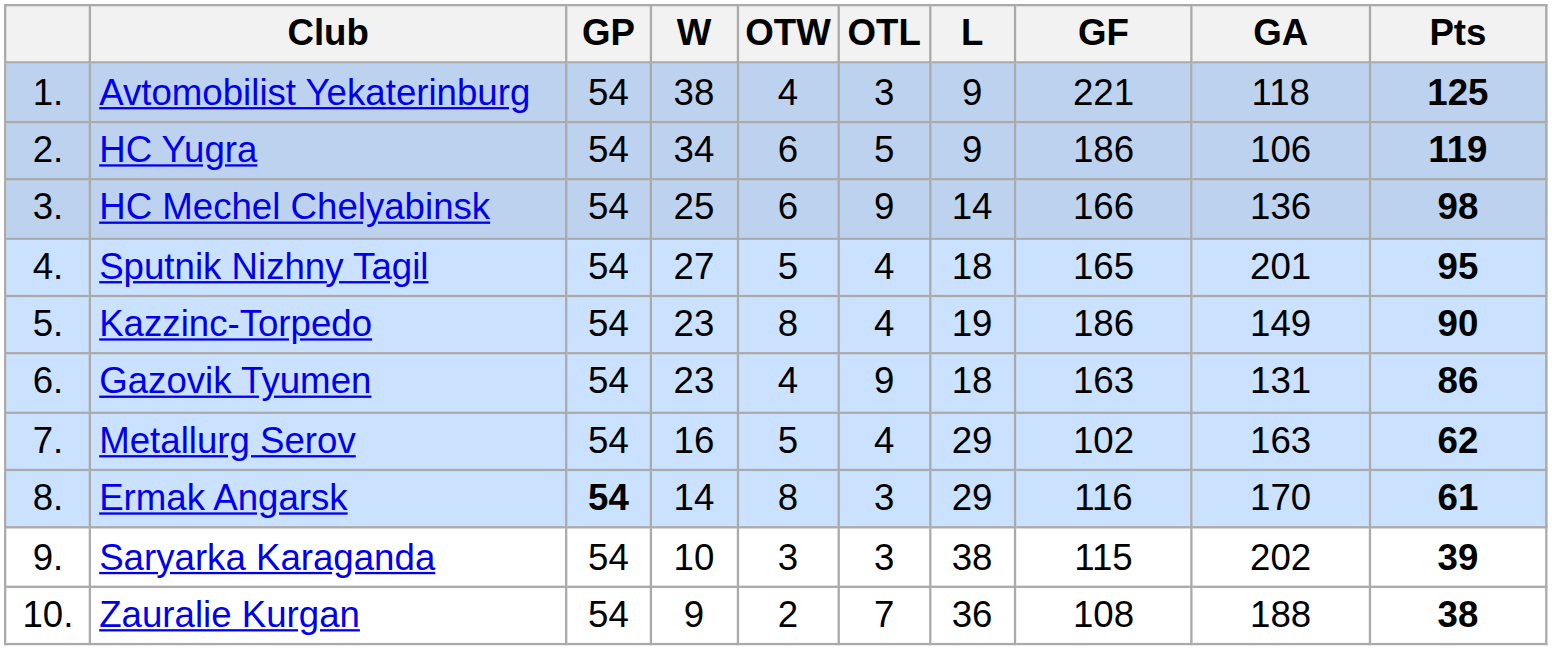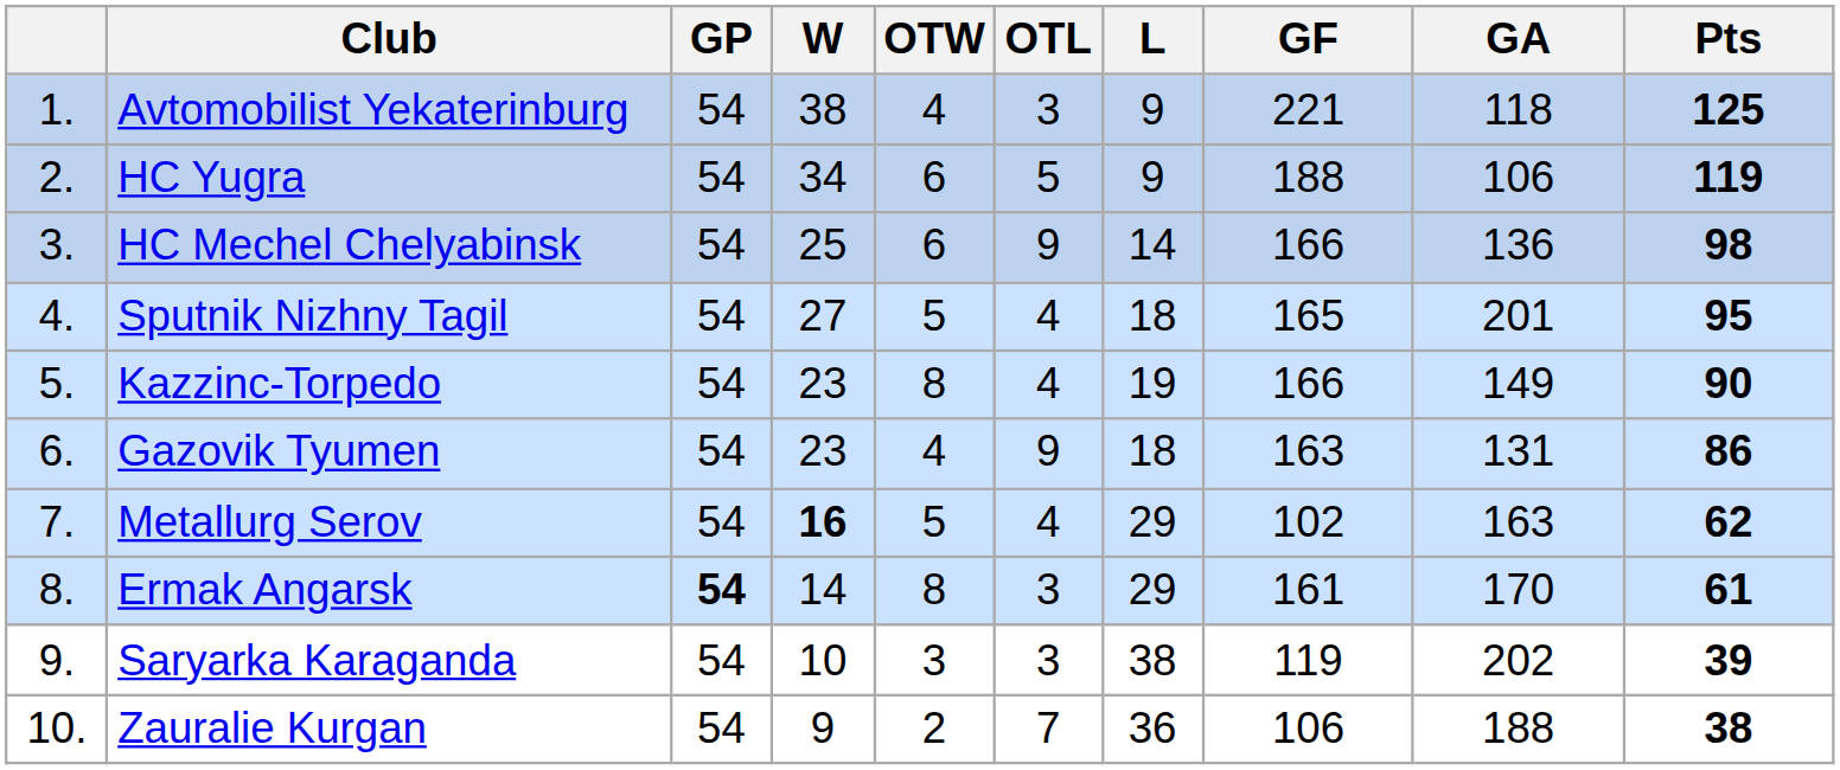HC Yugra | GF: 186 -> 188
Kazzinc-Torpedo | GF: 186 -> 166
Metallurg Serov | W: normal -> bold
Ermak Angarsk | GF: 116 -> 161
Saryarka Karaganda | GF: 115 -> 119
Zauralie Kurgan | GF: 108 -> 106
